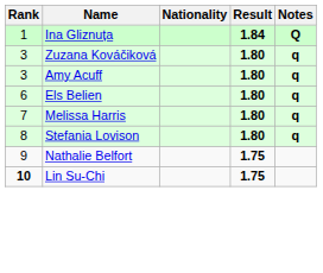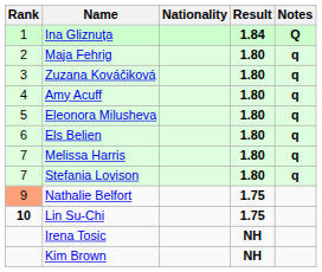+ row: 2 | Maja Fehrig | 1.80 | q
Amy Acuff | Rank: 3 -> 4
+ row: 5 | Eleonora Milusheva | 1.80 | q
Stefania Lovison | Rank: 8 -> 7
Nathalie Belfort | Rank: no background -> lightsalmon background
+ row: Irena Tosic | NH
+ row: Kim Brown | NH
